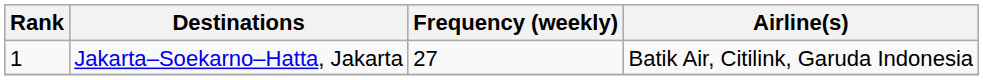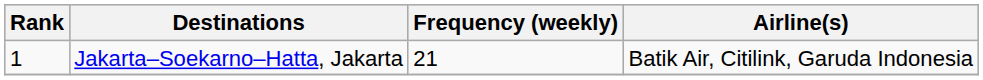Jakarta–Soekarno–Hatta, Jakarta | Frequency (weekly): 27 -> 21
